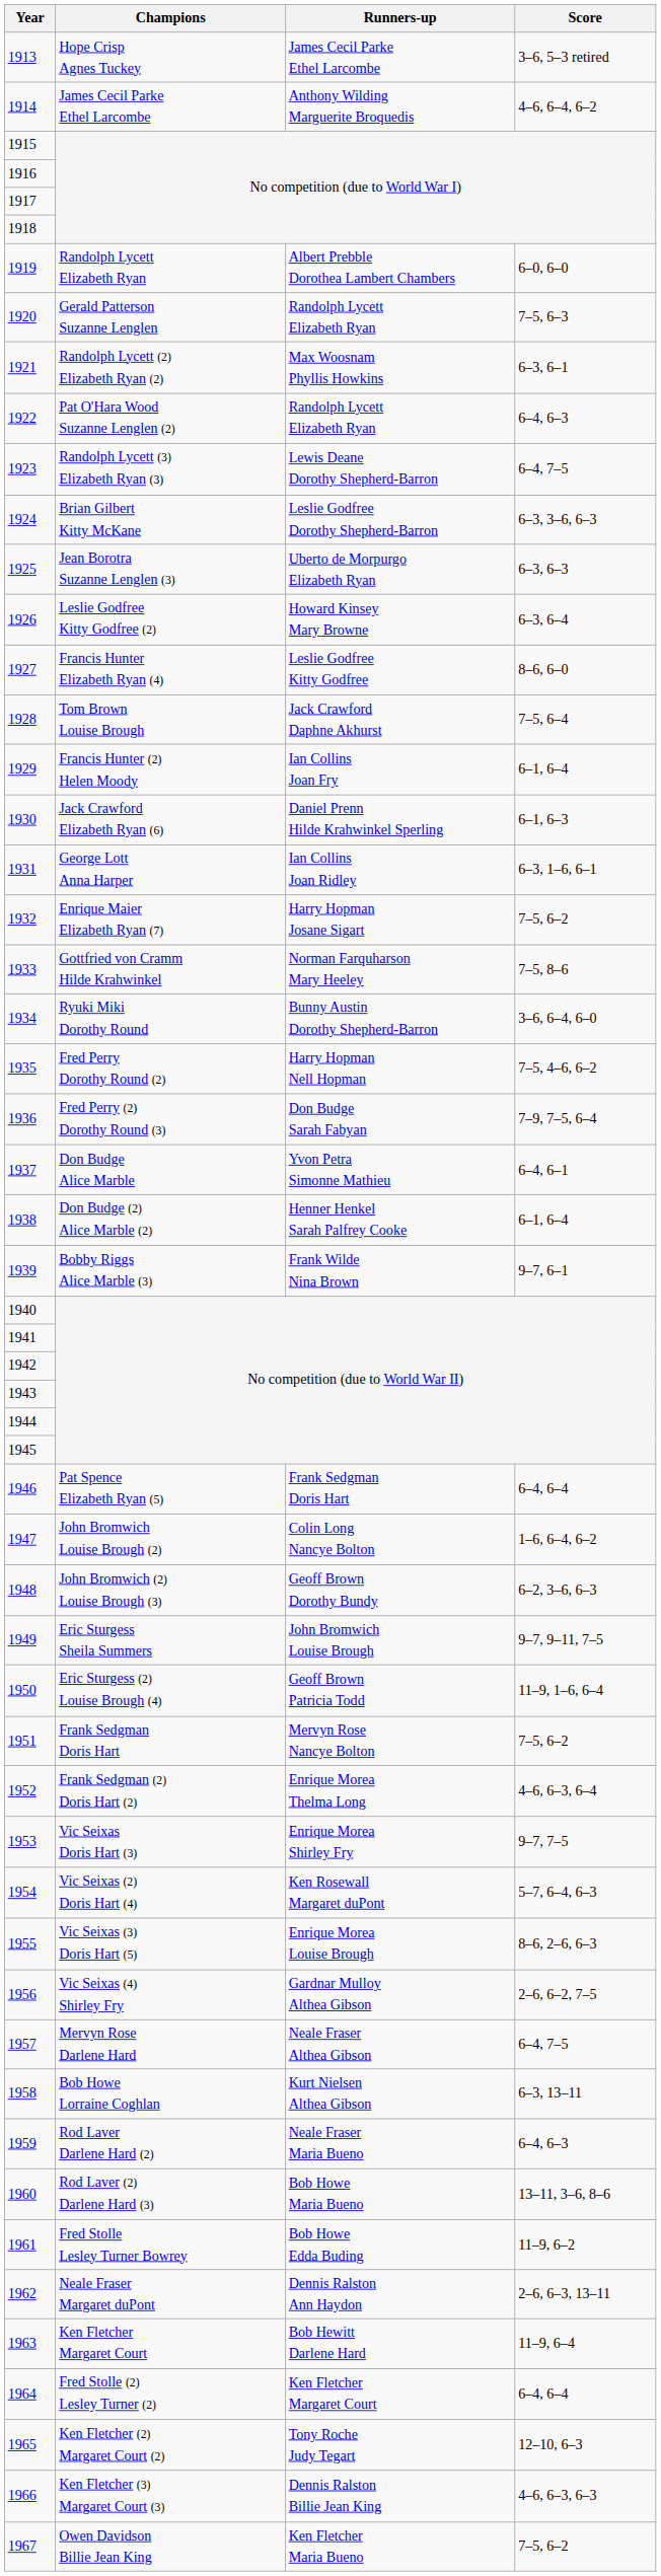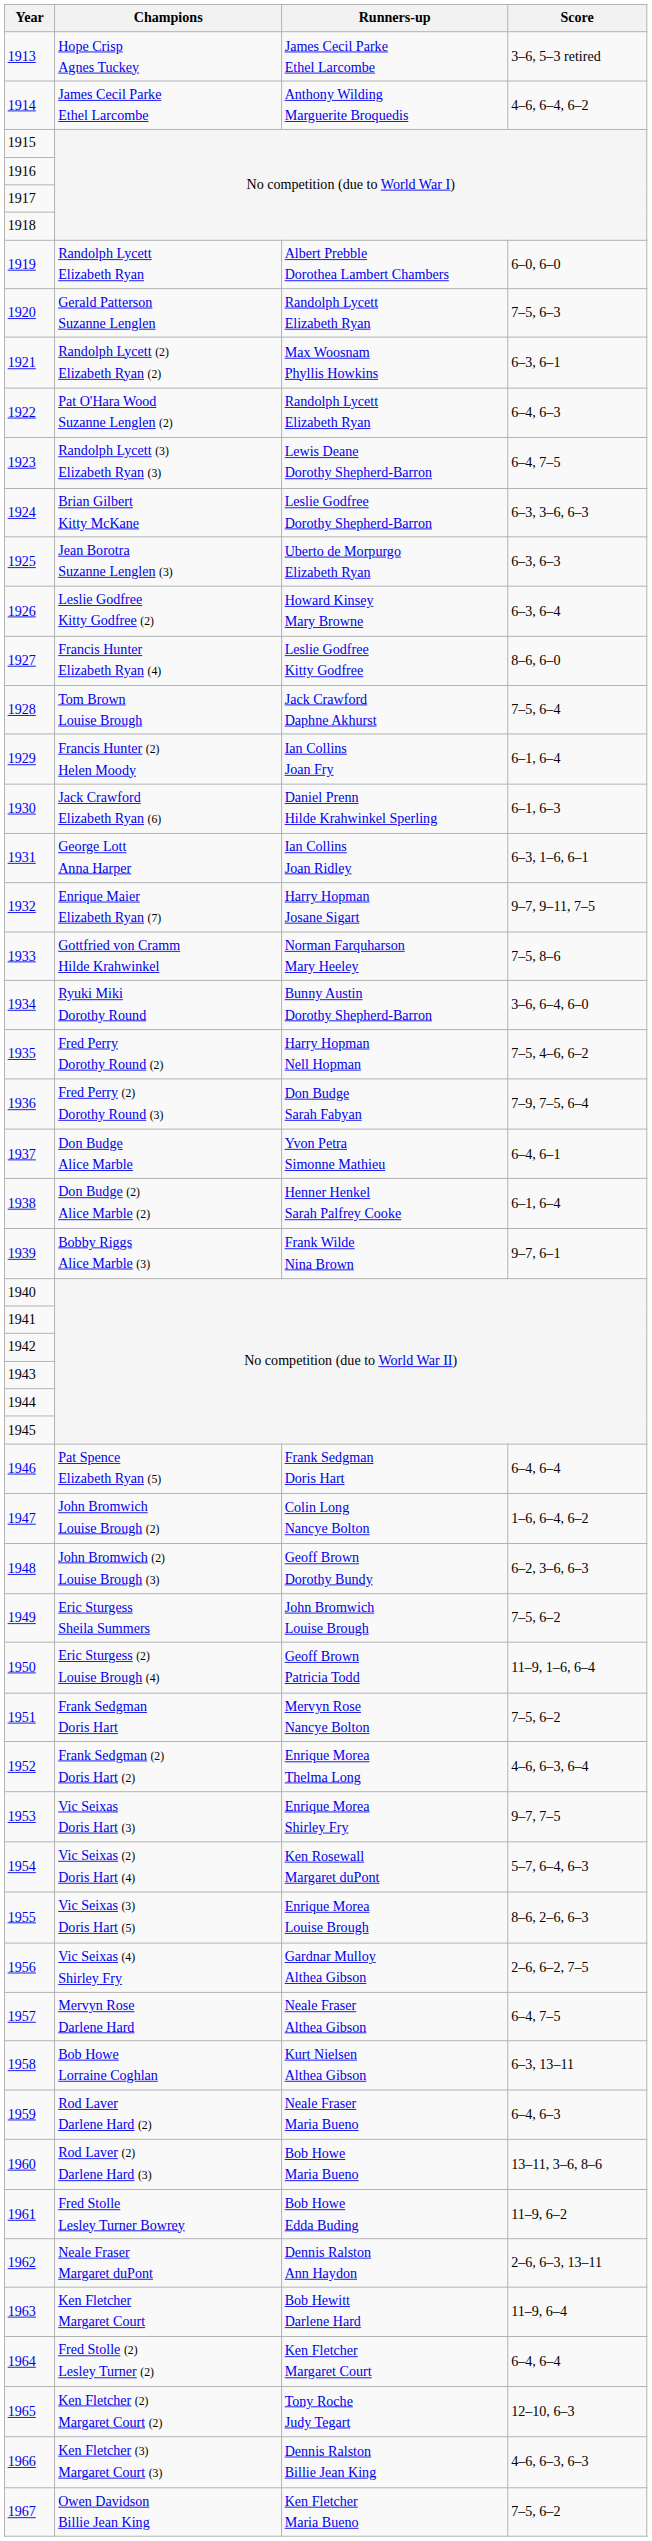1932 | Score: 7–5, 6–2 -> 9–7, 9–11, 7–5
1949 | Score: 9–7, 9–11, 7–5 -> 7–5, 6–2
